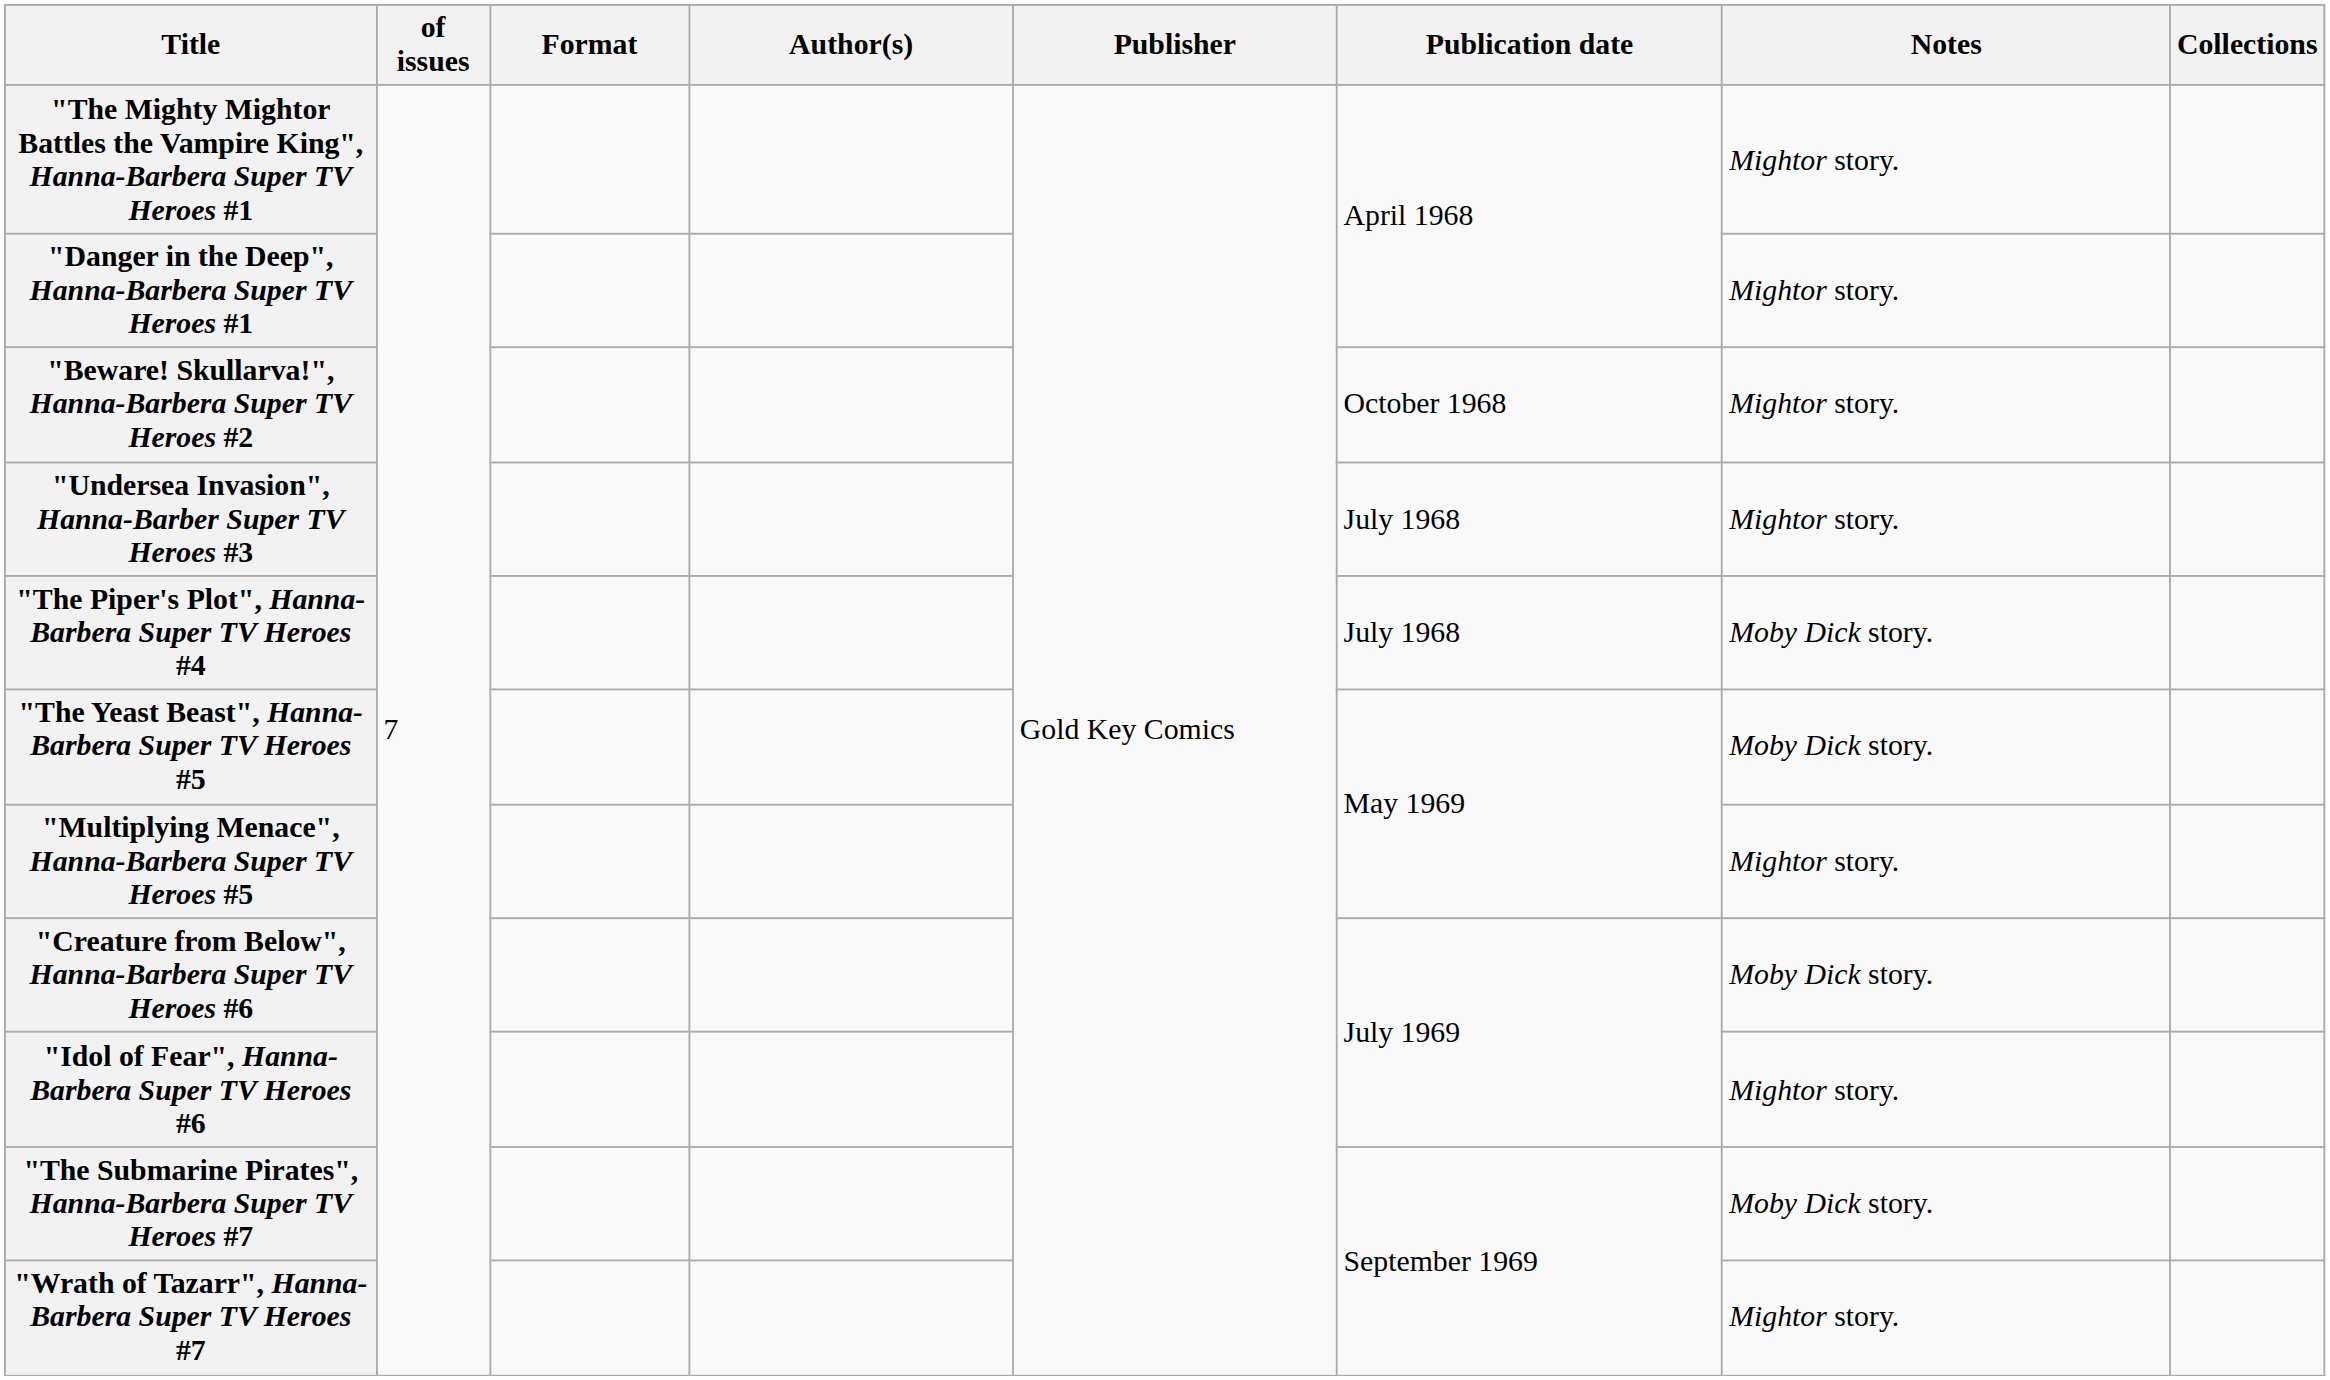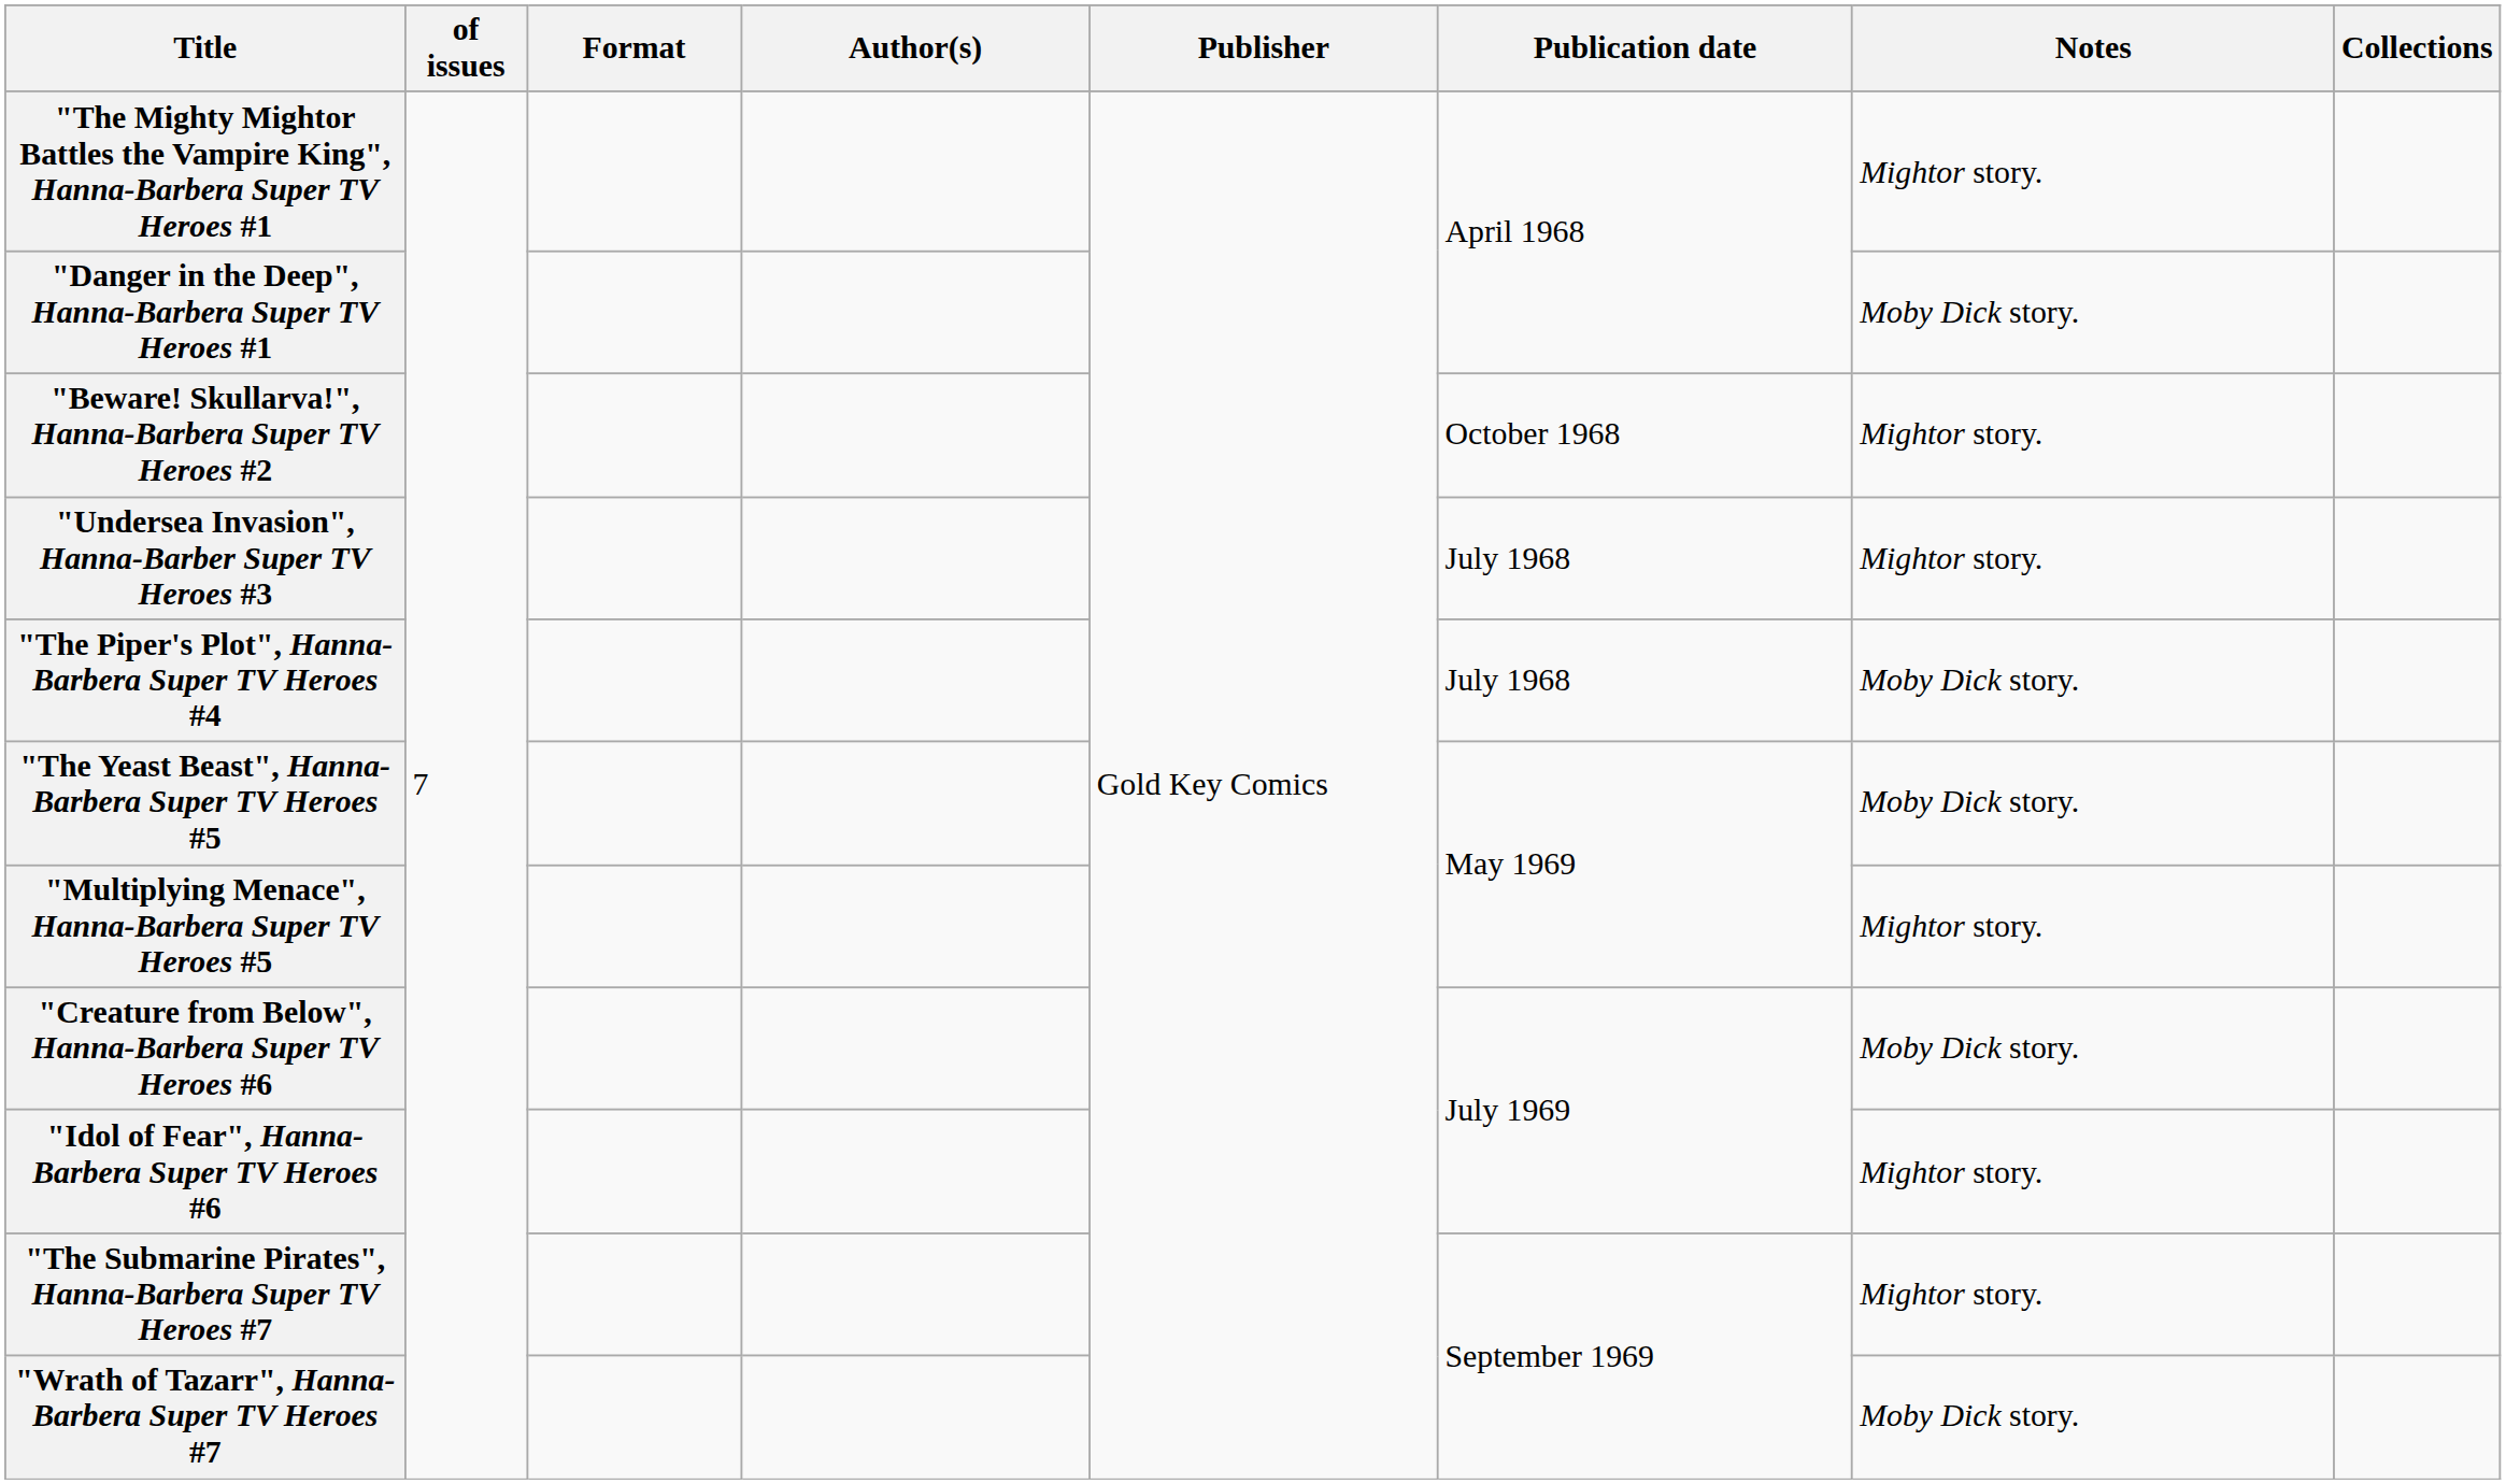"Danger in the Deep", Hanna-Barbera Super TV Heroes #1 | Notes: Mightor story. -> Moby Dick story.
"The Submarine Pirates", Hanna-Barbera Super TV Heroes #7 | Notes: Moby Dick story. -> Mightor story.
"Wrath of Tazarr", Hanna-Barbera Super TV Heroes #7 | Notes: Mightor story. -> Moby Dick story.
